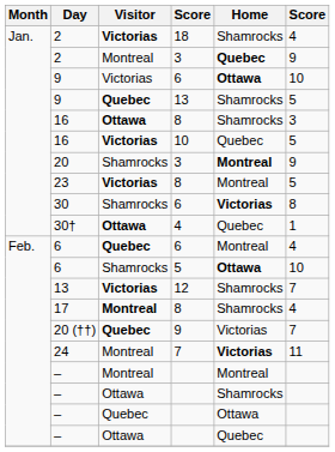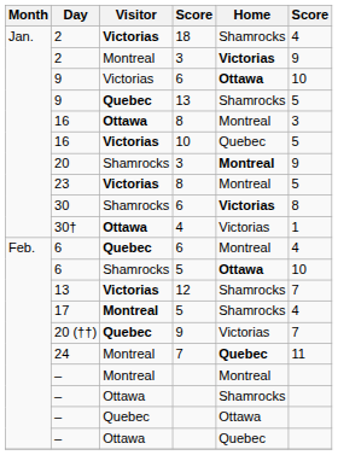2 / Montreal | Home: Quebec -> Victorias
16 / Ottawa | Home: Shamrocks -> Montreal
30† | Home: Quebec -> Victorias
17 | column 4: 8 -> 5
24 | Home: Victorias -> Quebec
